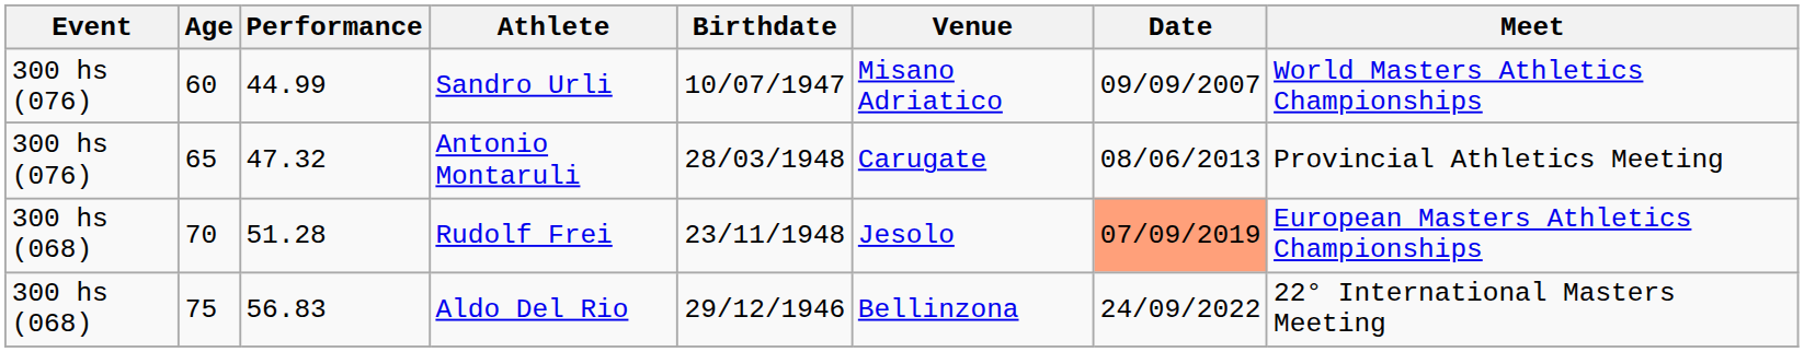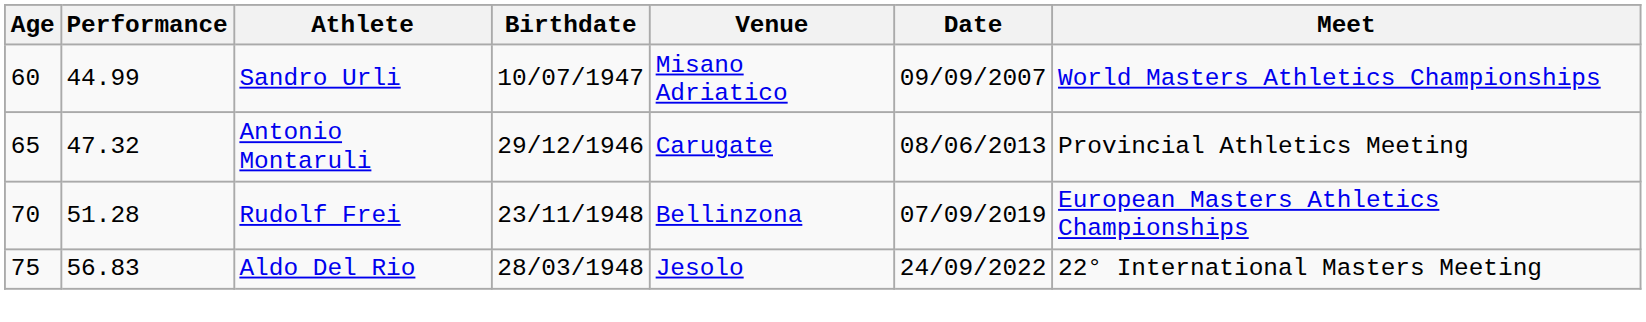- column: Event | 300 hs (076) | 300 hs (076) | 300 hs (068) | 300 hs (068)
Antonio Montaruli | Birthdate: 28/03/1948 -> 29/12/1946
Rudolf Frei | Venue: Jesolo -> Bellinzona
Rudolf Frei | Date: lightsalmon background -> no background
Aldo Del Rio | Birthdate: 29/12/1946 -> 28/03/1948
Aldo Del Rio | Venue: Bellinzona -> Jesolo
